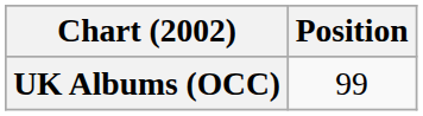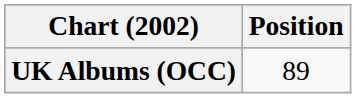UK Albums (OCC) | Position: 99 -> 89
